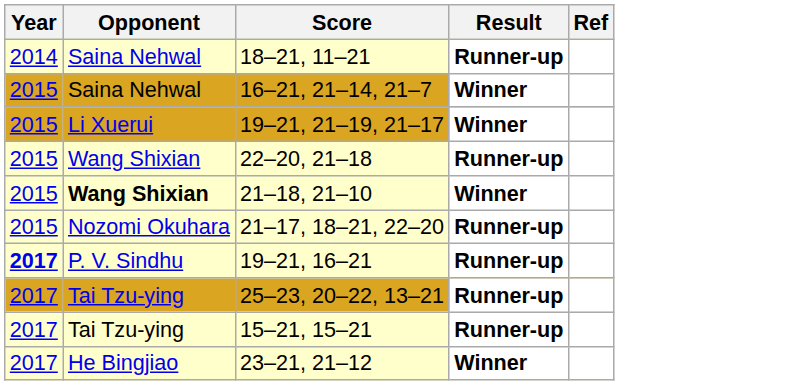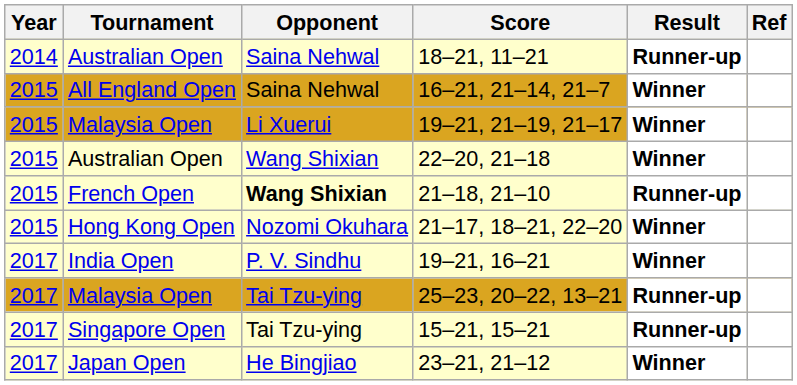+ column: Tournament | Australian Open | All England Open | Malaysia Open | Australian Open | French Open | Hong Kong Open | India Open | Malaysia Open | Singapore Open | Japan Open
22–20, 21–18 | Result: Runner-up -> Winner
21–18, 21–10 | Result: Winner -> Runner-up
21–17, 18–21, 22–20 | Result: Runner-up -> Winner
19–21, 16–21 | Year: bold -> normal
19–21, 16–21 | Result: Runner-up -> Winner
